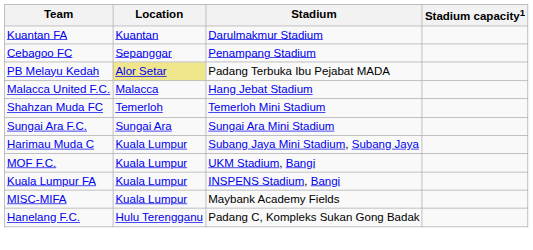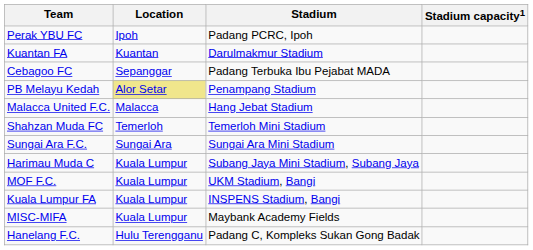+ row: Perak YBU FC | Ipoh | Padang PCRC, Ipoh
Cebagoo FC | Stadium: Penampang Stadium -> Padang Terbuka Ibu Pejabat MADA
PB Melayu Kedah | Stadium: Padang Terbuka Ibu Pejabat MADA -> Penampang Stadium
